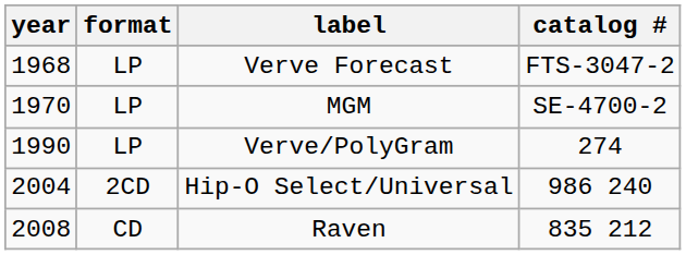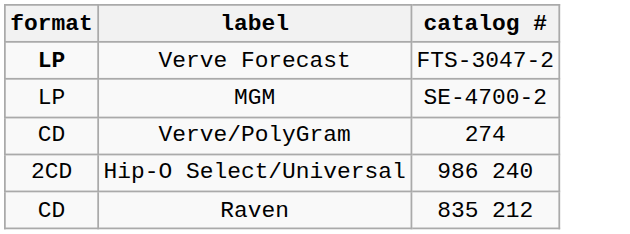- column: year | 1968 | 1970 | 1990 | 2004 | 2008
Verve Forecast | format: normal -> bold
Verve/PolyGram | format: LP -> CD
